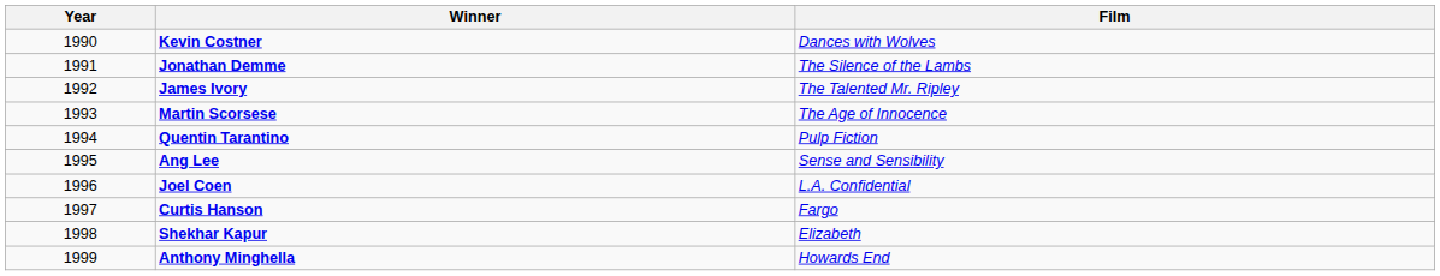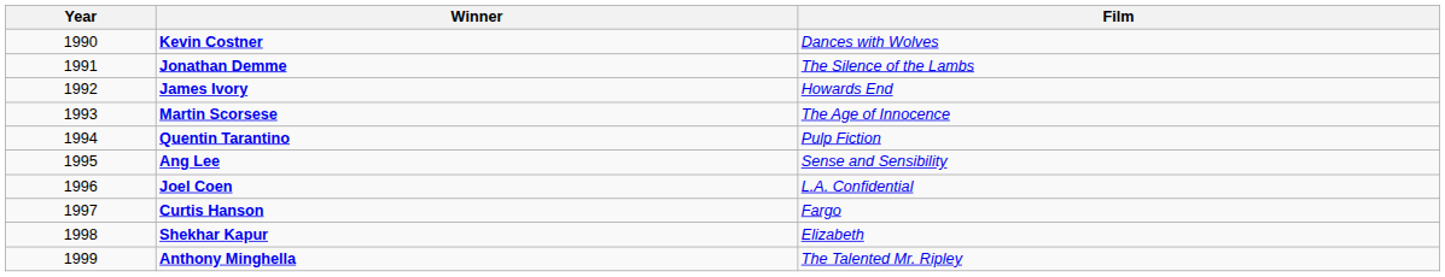James Ivory | Film: The Talented Mr. Ripley -> Howards End
Anthony Minghella | Film: Howards End -> The Talented Mr. Ripley
